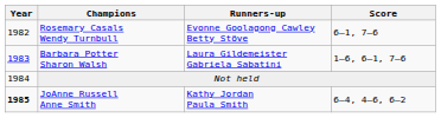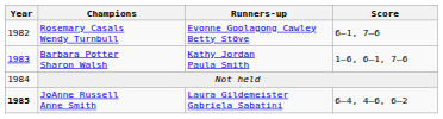Barbara Potter Sharon Walsh | Runners-up: Laura Gildemeister Gabriela Sabatini -> Kathy Jordan Paula Smith
JoAnne Russell Anne Smith | Runners-up: Kathy Jordan Paula Smith -> Laura Gildemeister Gabriela Sabatini
